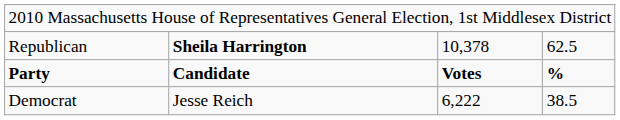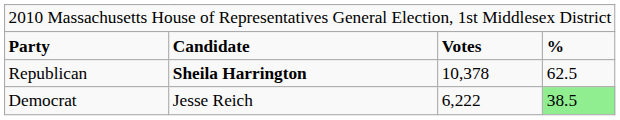rows swapped: Party <-> Republican
Democrat | column 4: no background -> lightgreen background
